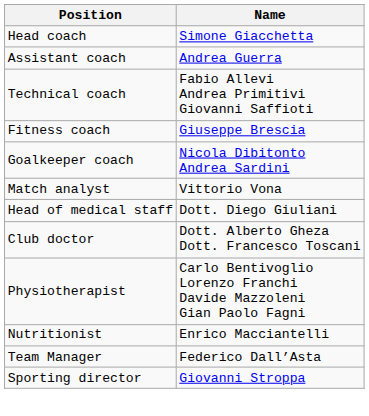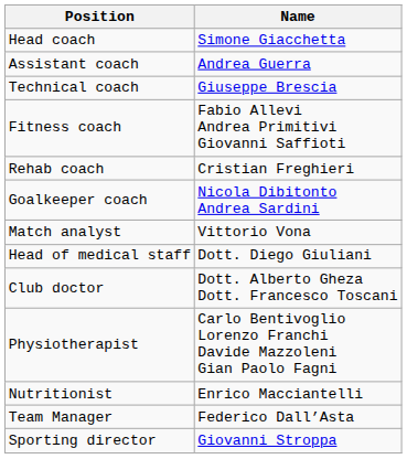Technical coach | Name: Fabio Allevi Andrea Primitivi Giovanni Saffioti -> Giuseppe Brescia
Fitness coach | Name: Giuseppe Brescia -> Fabio Allevi Andrea Primitivi Giovanni Saffioti
+ row: Rehab coach | Cristian Freghieri
